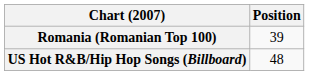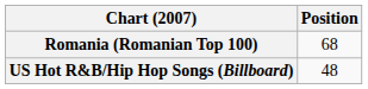Romania (Romanian Top 100) | Position: 39 -> 68
